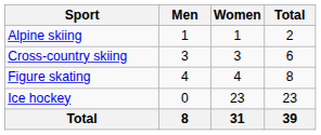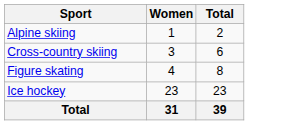- column: Men | 1 | 3 | 4 | 0 | 8
